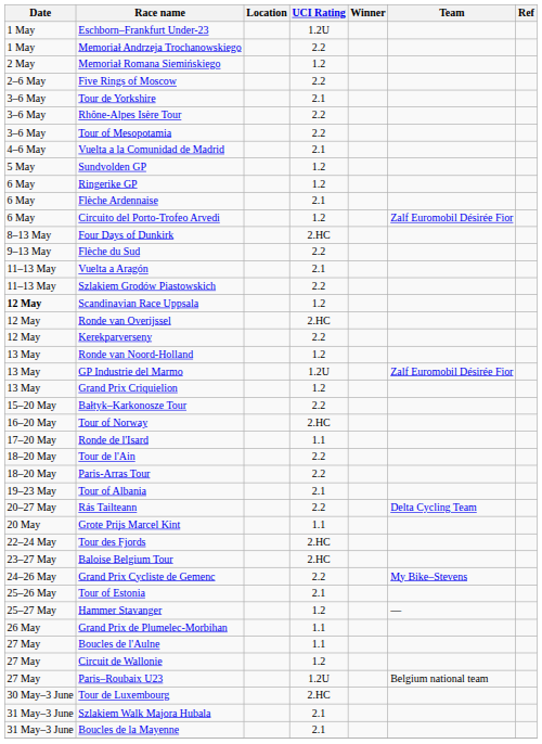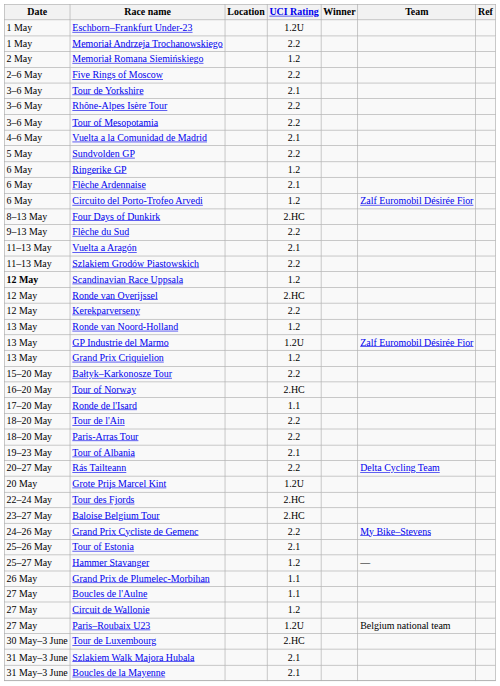Sundvolden GP | UCI Rating: 1.2 -> 2.2
Grote Prijs Marcel Kint | UCI Rating: 1.1 -> 1.2U
